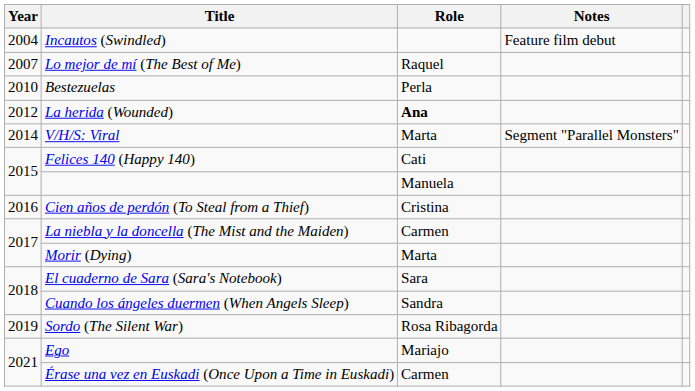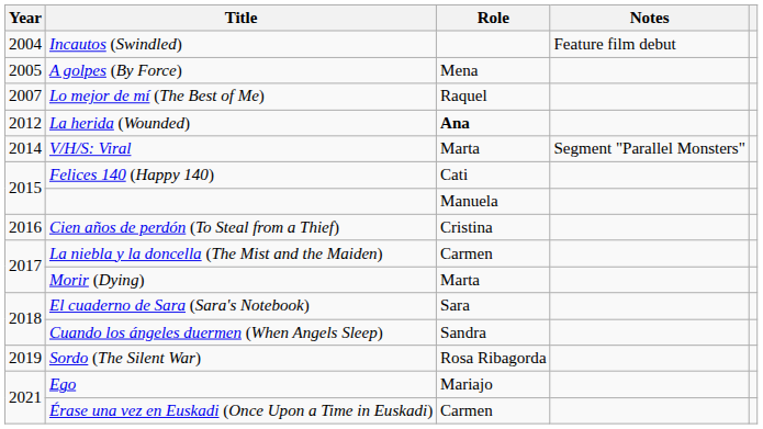+ row: 2005 | A golpes (By Force) | Mena
- row: 2010 | Bestezuelas | Perla
